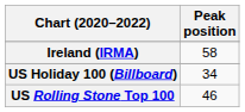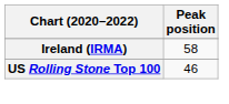- row: US Holiday 100 (Billboard) | 34
